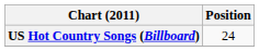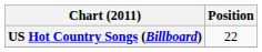US Hot Country Songs (Billboard) | Position: 24 -> 22
